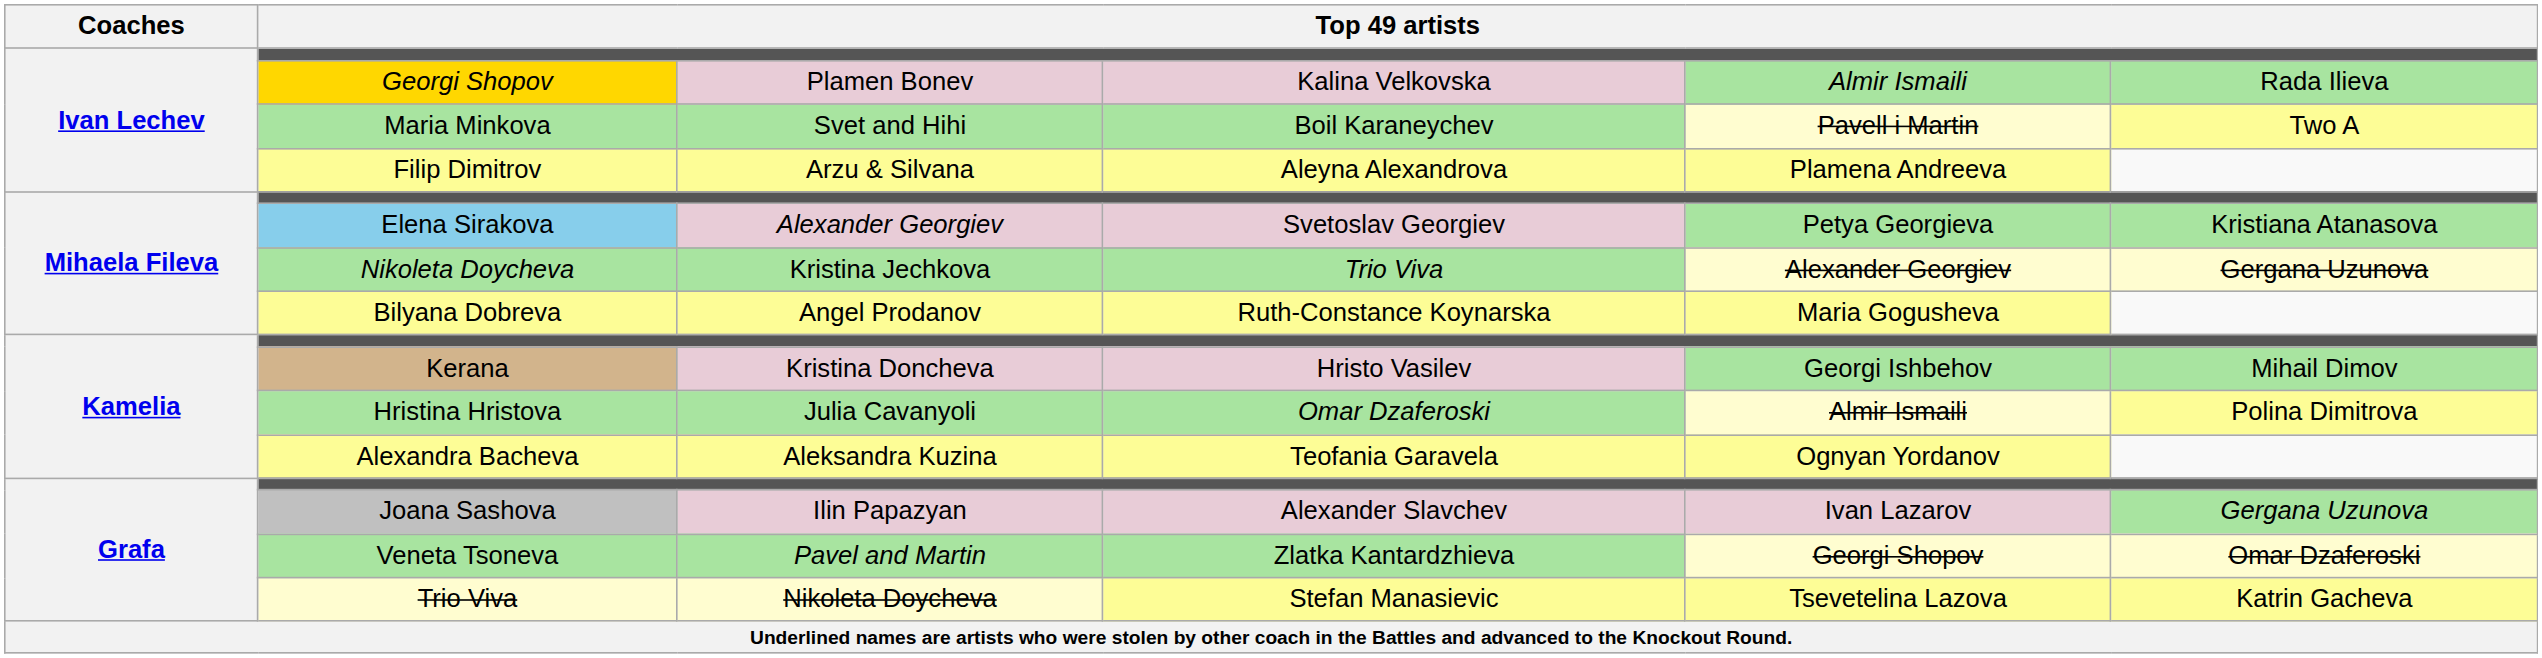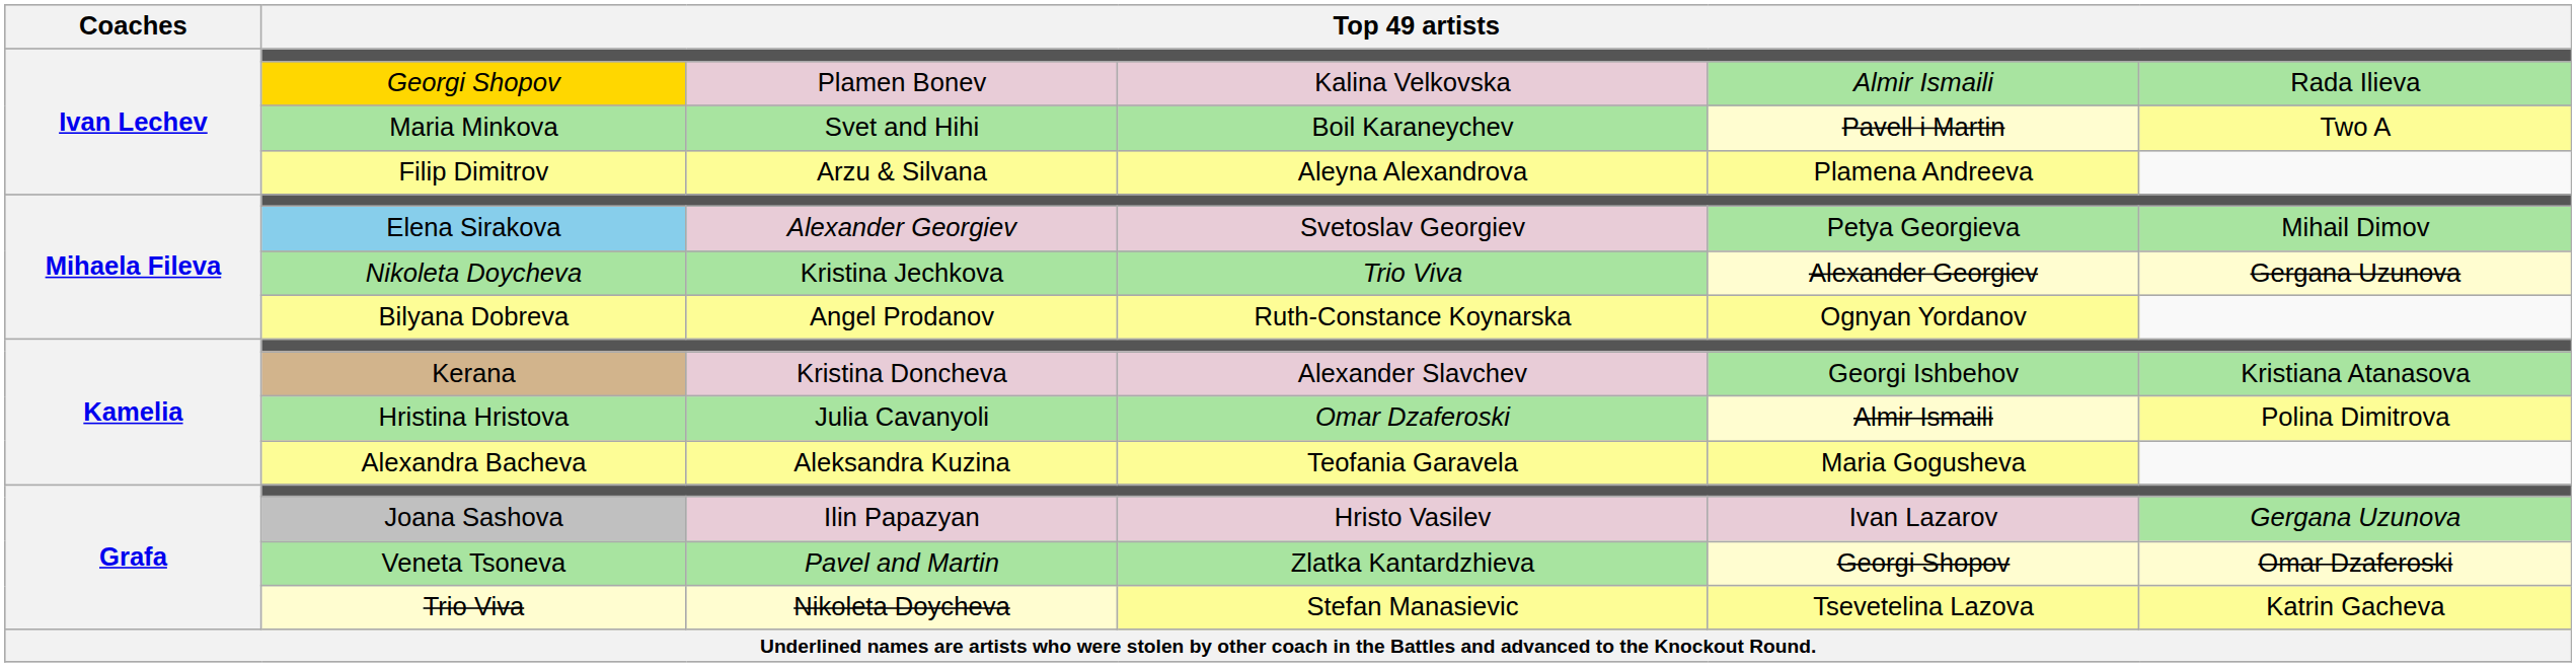Elena Sirakova | column 6: Kristiana Atanasova -> Mihail Dimov
Bilyana Dobreva | column 5: Maria Gogusheva -> Ognyan Yordanov
Kerana | column 4: Hristo Vasilev -> Alexander Slavchev
Kerana | column 6: Mihail Dimov -> Kristiana Atanasova
Alexandra Bacheva | column 5: Ognyan Yordanov -> Maria Gogusheva
Joana Sashova | column 4: Alexander Slavchev -> Hristo Vasilev
